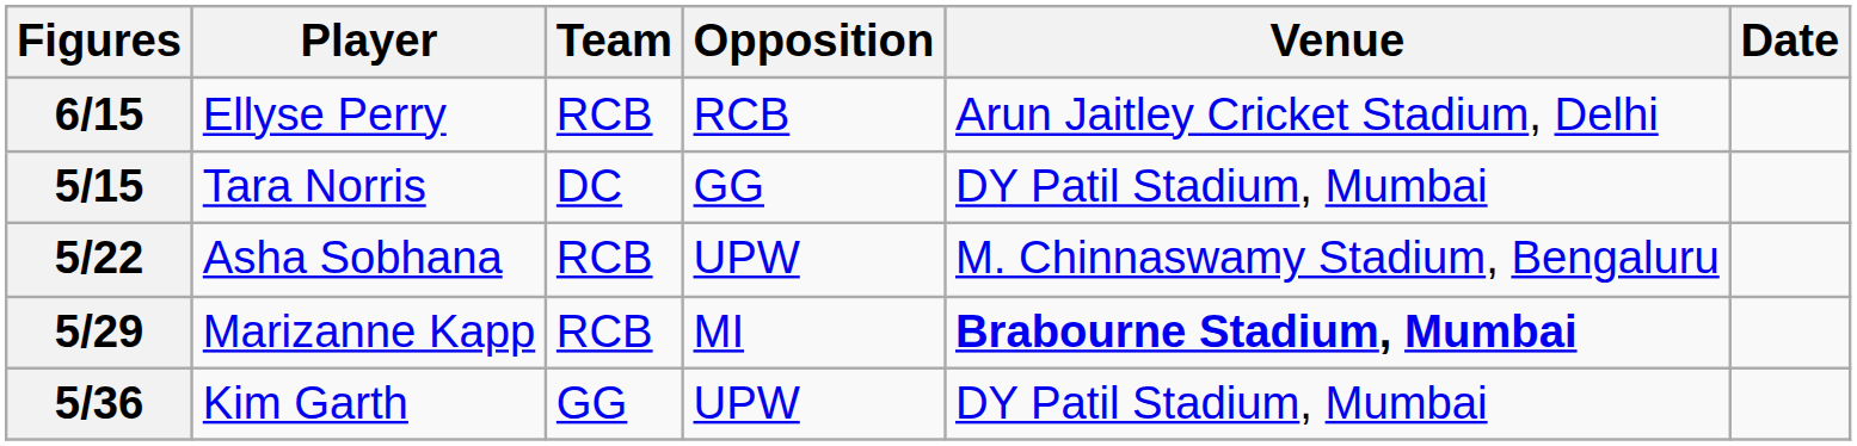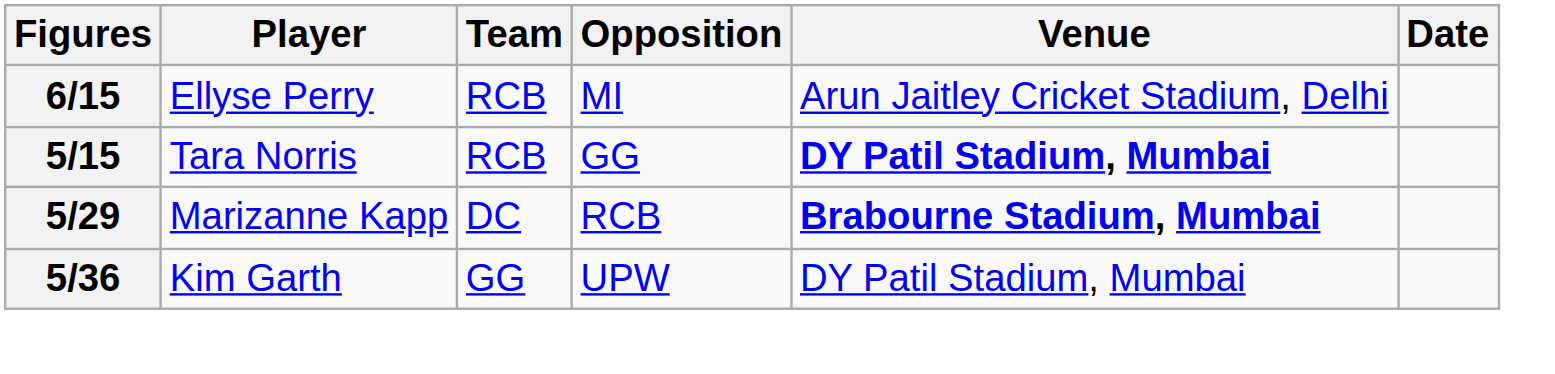6/15 | Opposition: RCB -> MI
5/15 | Team: DC -> RCB
5/15 | Venue: normal -> bold
- row: 5/22 | Asha Sobhana | RCB | UPW | M. Chinnaswamy Stadium, Bengaluru
5/29 | Team: RCB -> DC
5/29 | Opposition: MI -> RCB
